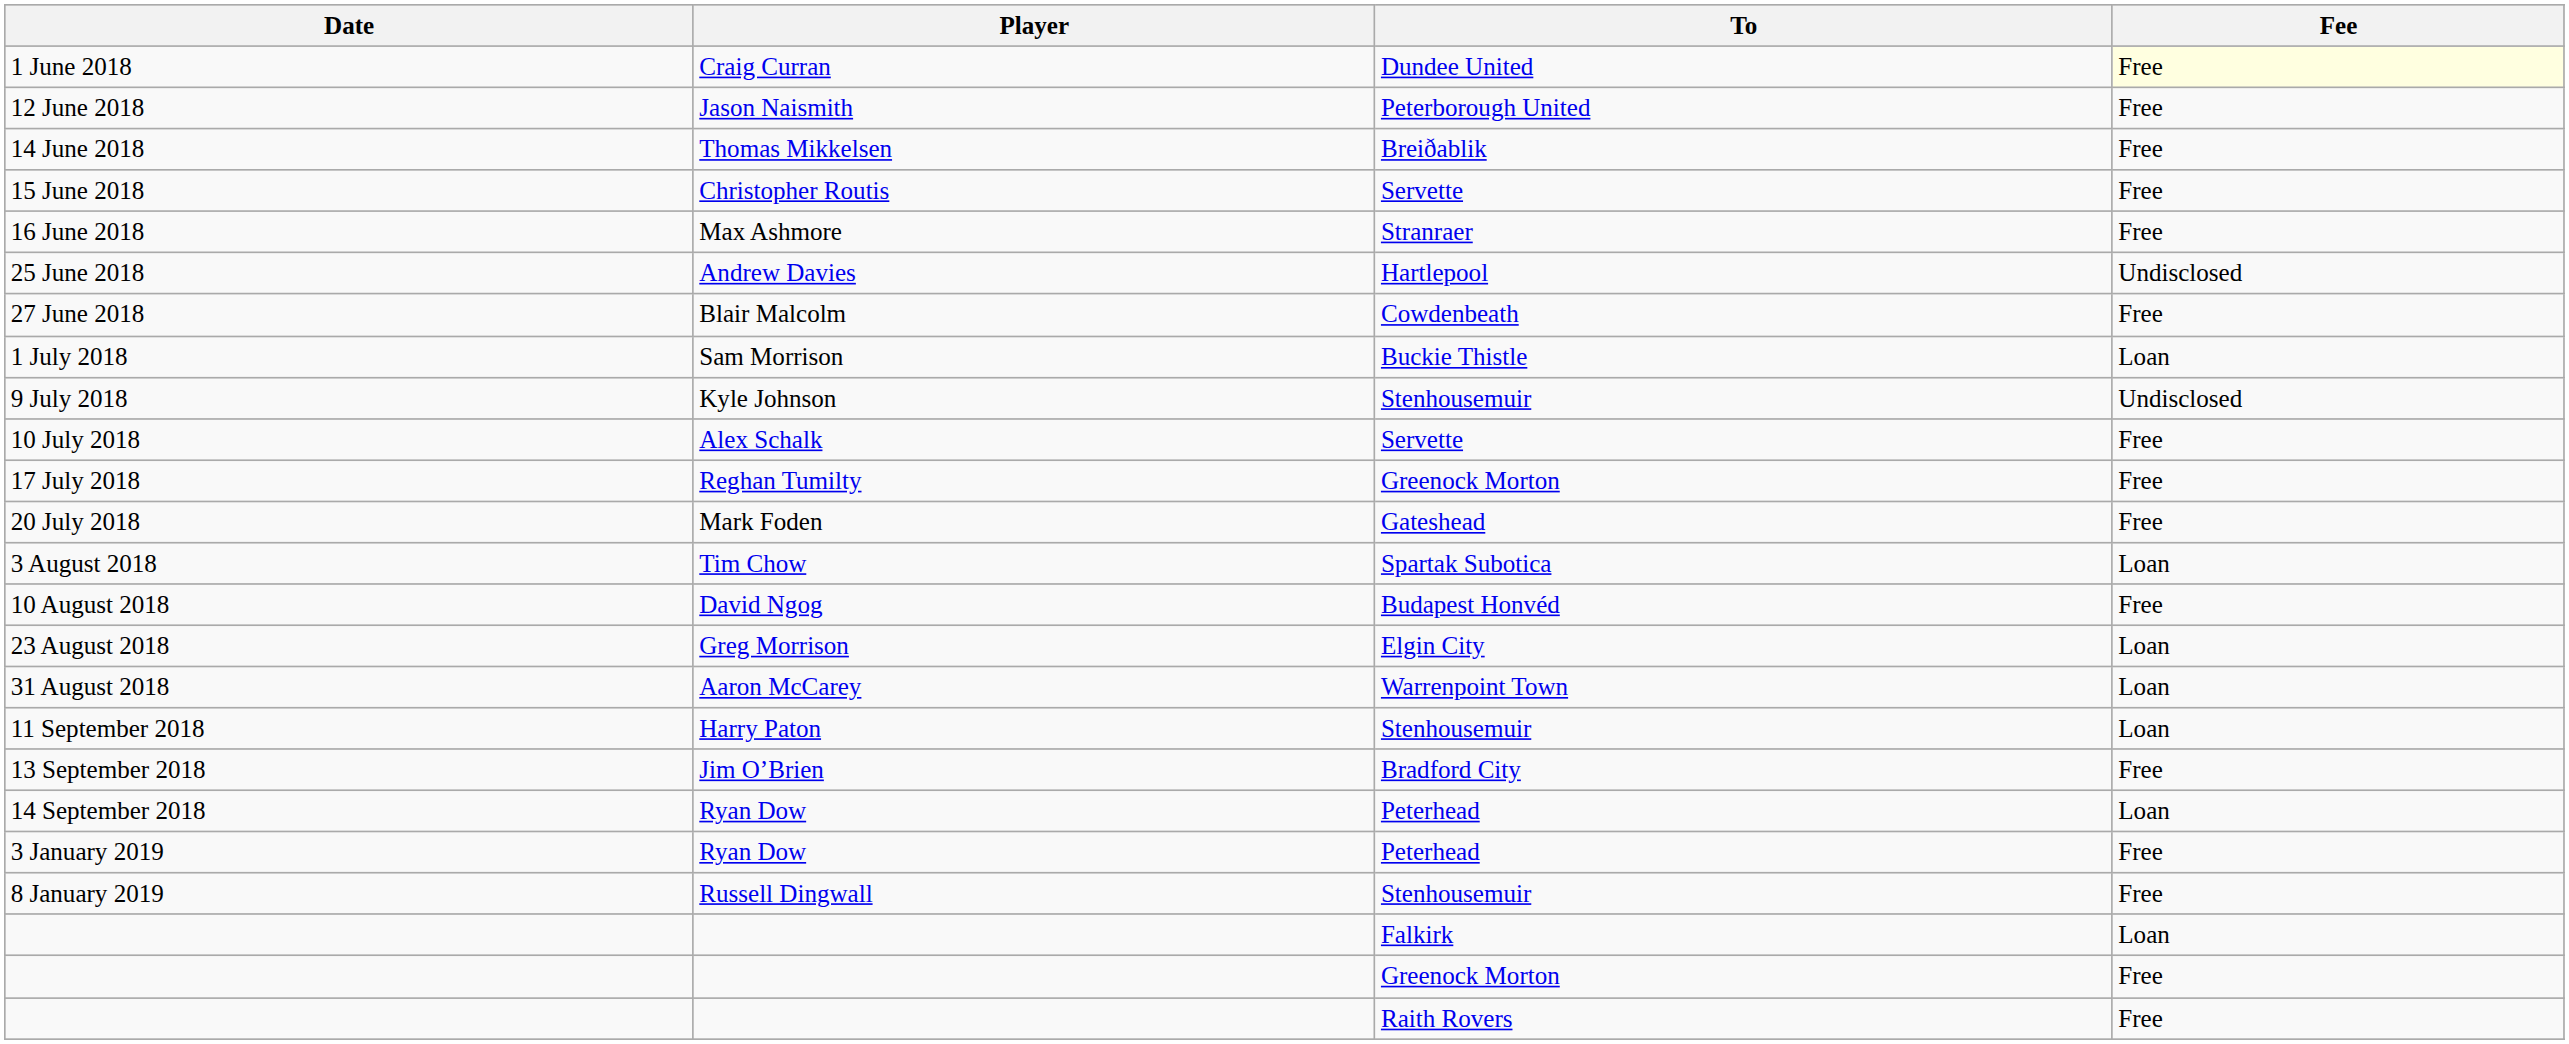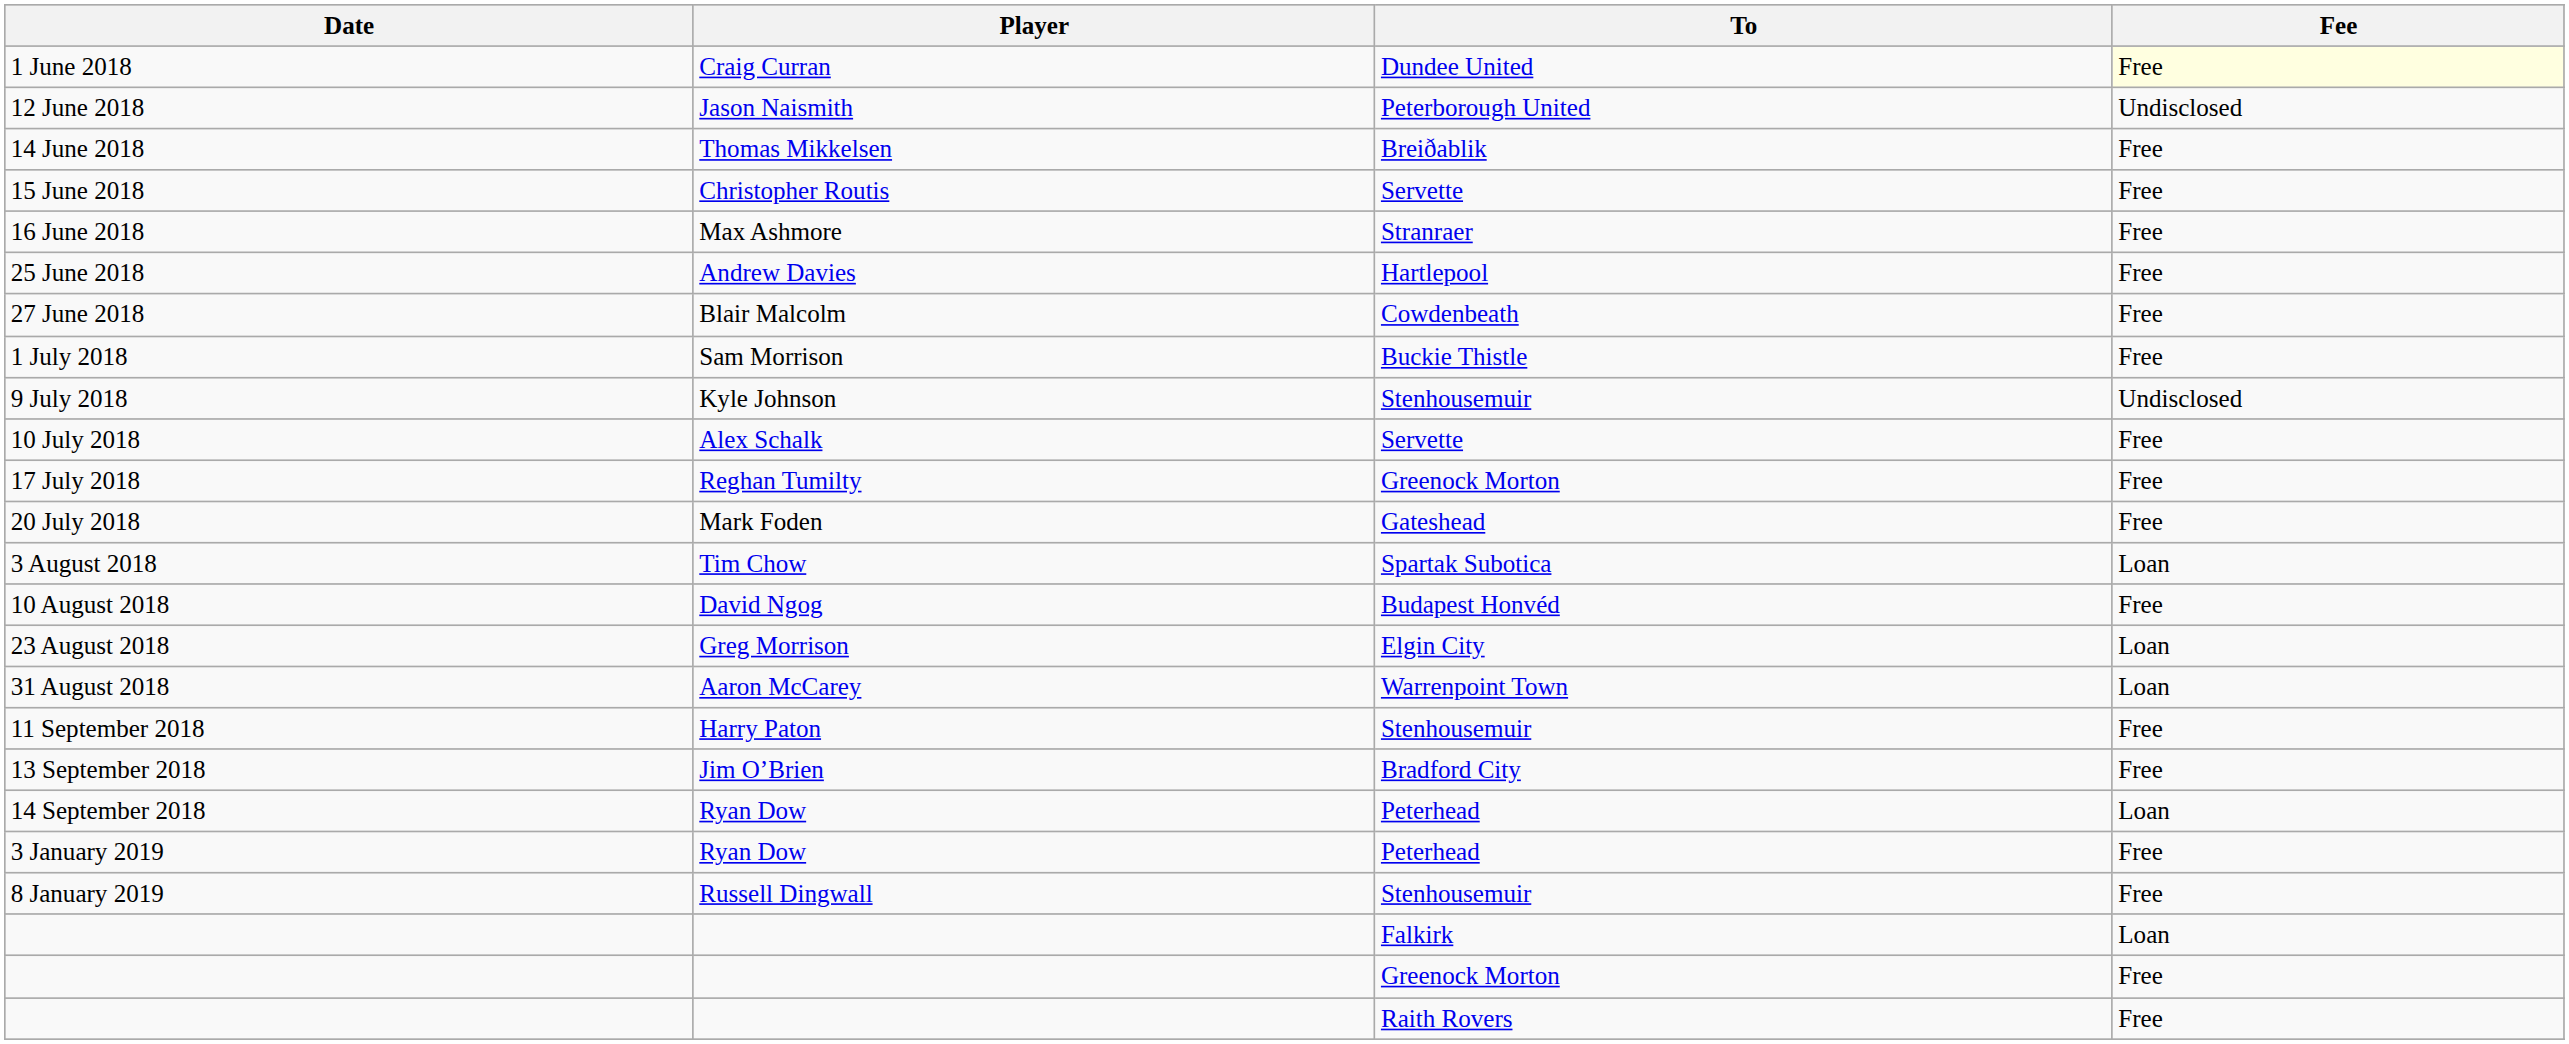12 June 2018 | Fee: Free -> Undisclosed
25 June 2018 | Fee: Undisclosed -> Free
1 July 2018 | Fee: Loan -> Free
11 September 2018 | Fee: Loan -> Free
